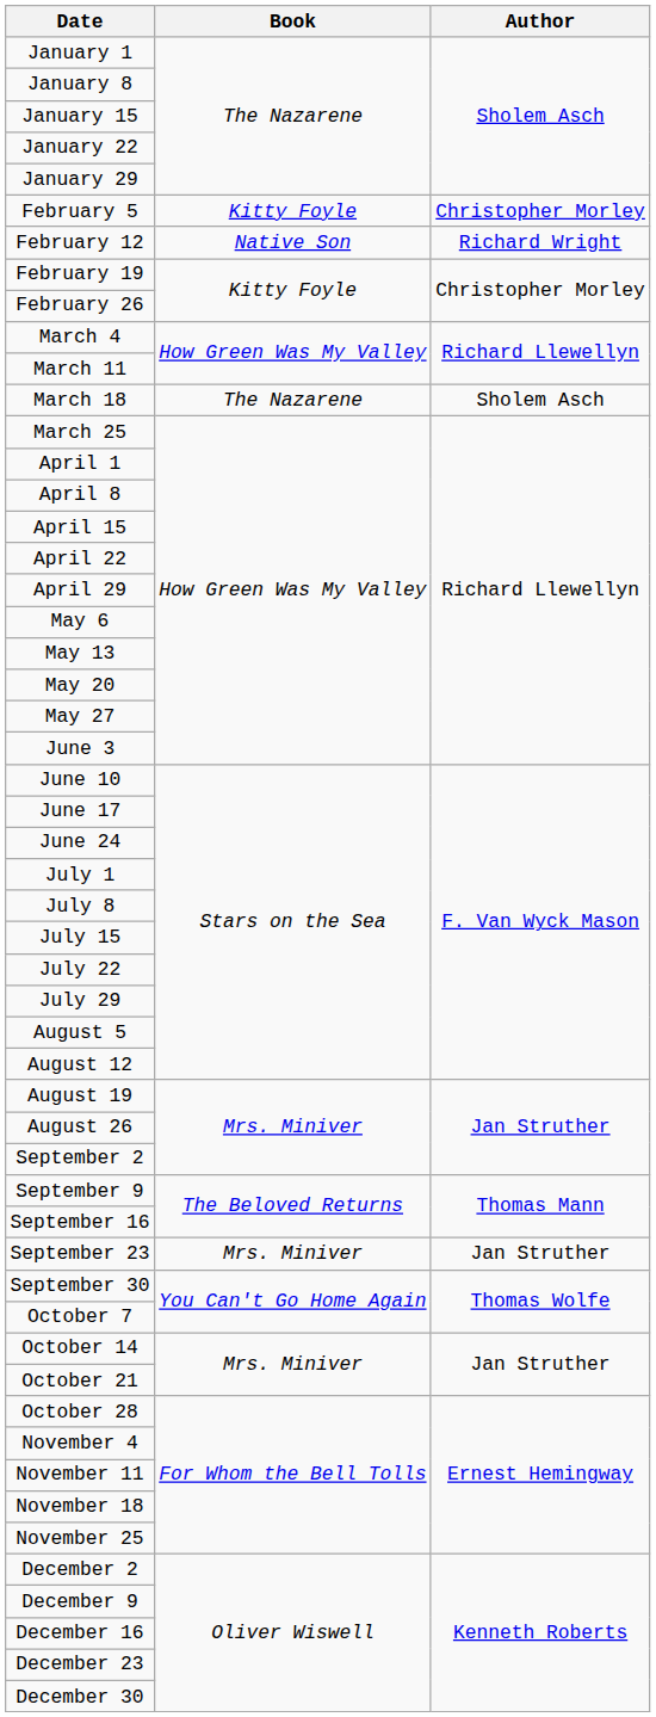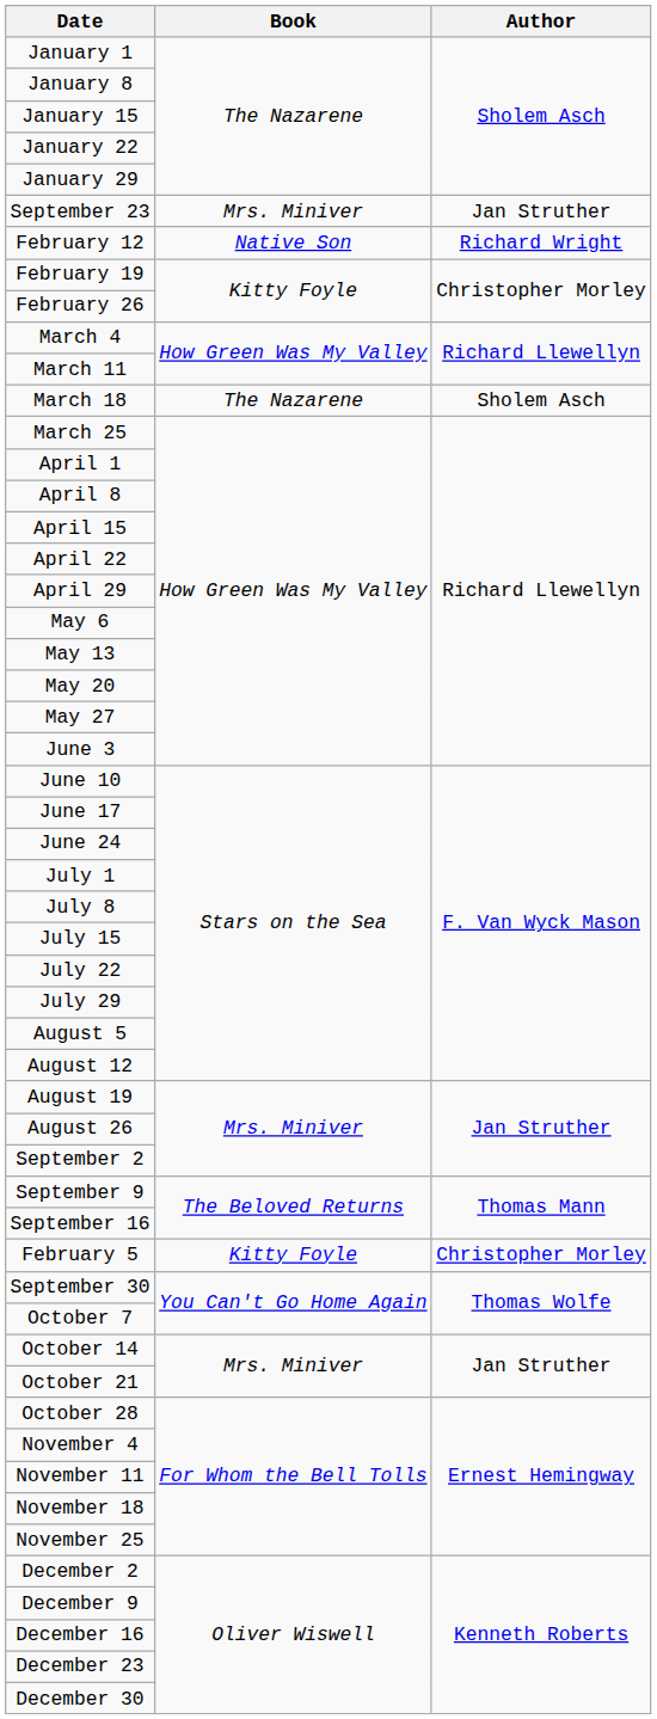rows swapped: February 5 <-> September 23
